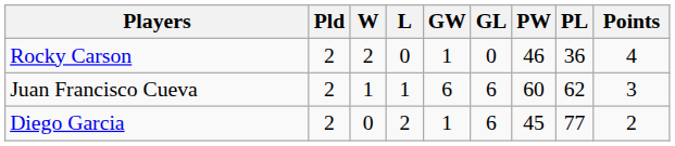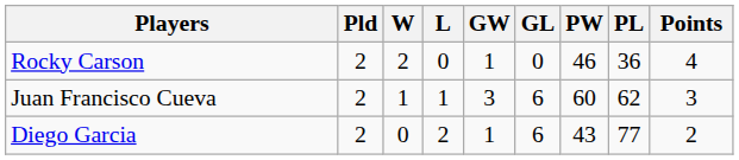Juan Francisco Cueva | GW: 6 -> 3
Diego Garcia | PW: 45 -> 43
